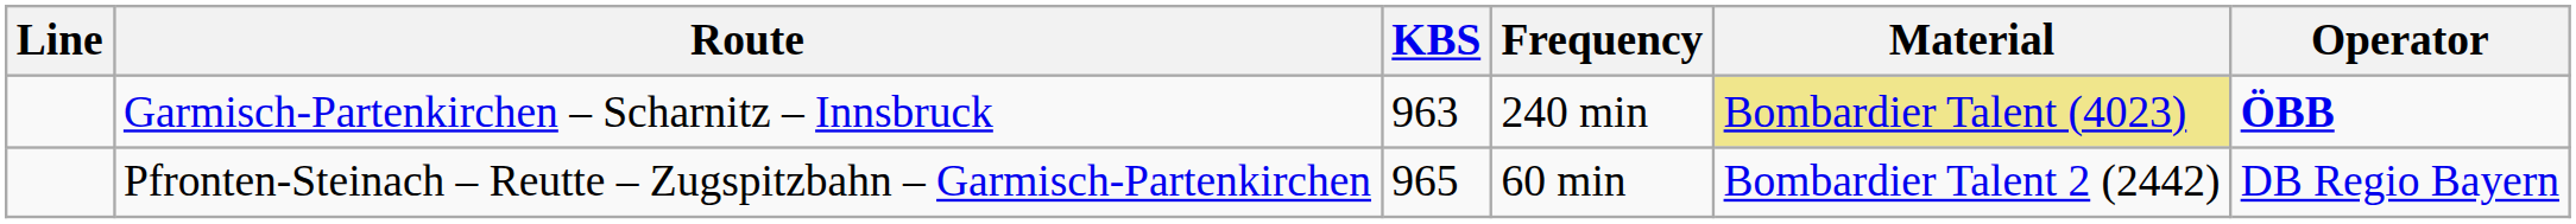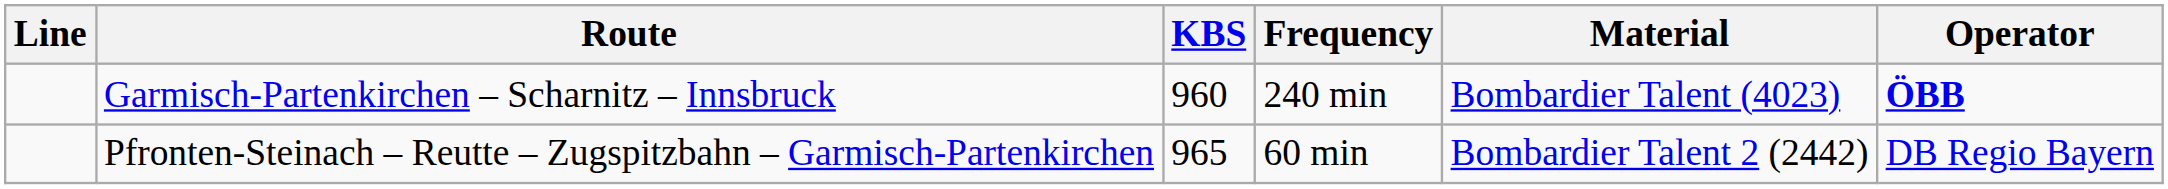Garmisch-Partenkirchen – Scharnitz – Innsbruck | KBS: 963 -> 960
Garmisch-Partenkirchen – Scharnitz – Innsbruck | Material: khaki background -> no background
